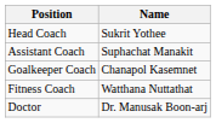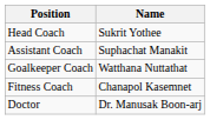Goalkeeper Coach | Name: Chanapol Kasemnet -> Watthana Nuttathat
Fitness Coach | Name: Watthana Nuttathat -> Chanapol Kasemnet
